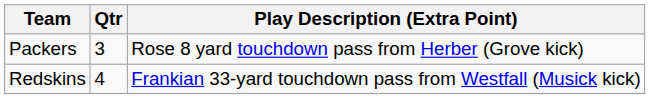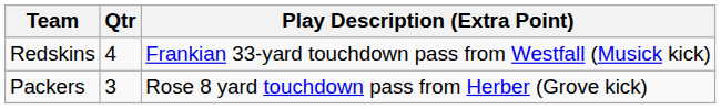rows swapped: Packers <-> Redskins
